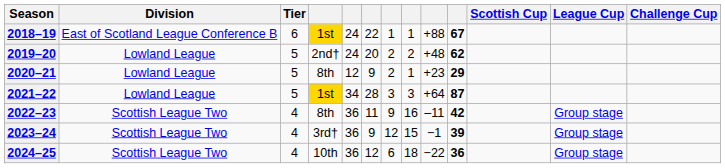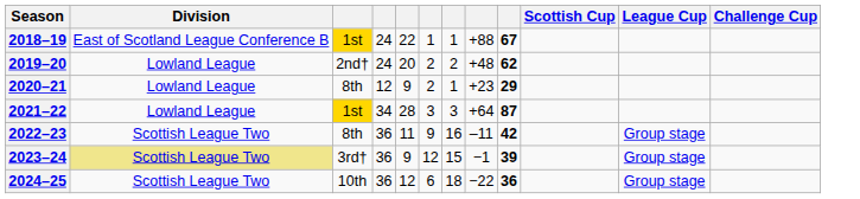- column: Tier | 6 | 5 | 5 | 5 | 4 | 4 | 4
2023–24 | Division: no background -> khaki background
